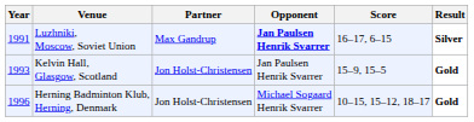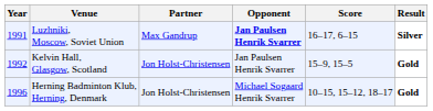Kelvin Hall, Glasgow, Scotland | Year: 1993 -> 1992
